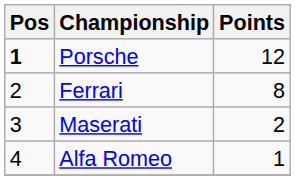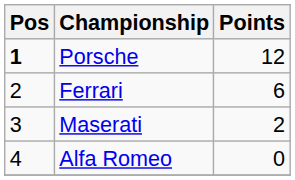Ferrari | Points: 8 -> 6
Alfa Romeo | Points: 1 -> 0
